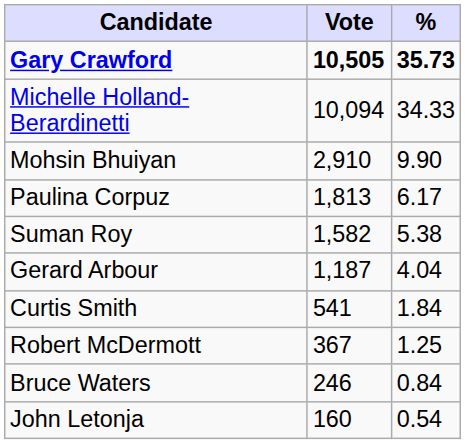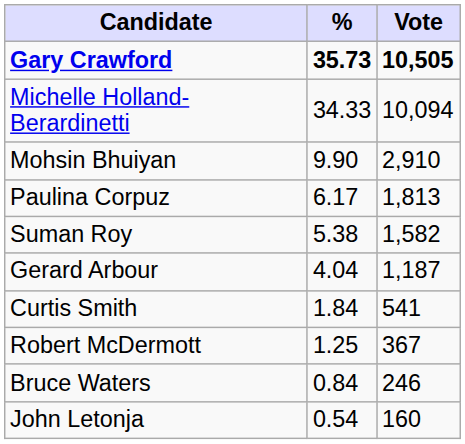columns swapped: Vote <-> %
